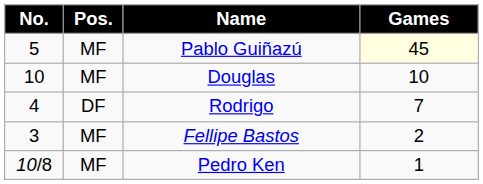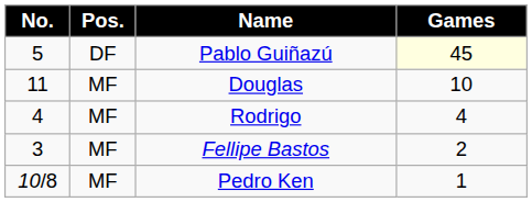Pablo Guiñazú | Pos.: MF -> DF
Douglas | No.: 10 -> 11
Rodrigo | Pos.: DF -> MF
Rodrigo | Games: 7 -> 4
